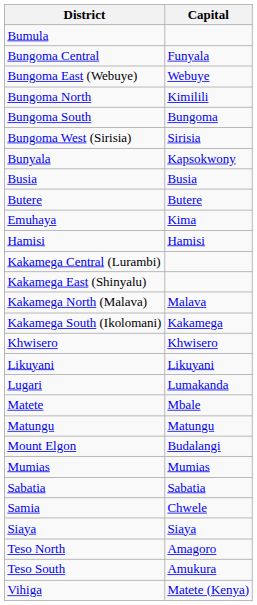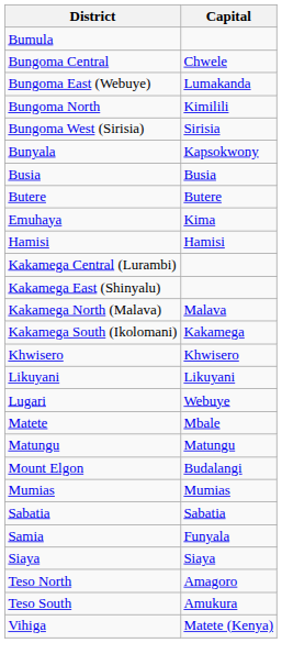Bungoma Central | Capital: Funyala -> Chwele
Bungoma East (Webuye) | Capital: Webuye -> Lumakanda
- row: Bungoma South | Bungoma
Lugari | Capital: Lumakanda -> Webuye
Samia | Capital: Chwele -> Funyala
